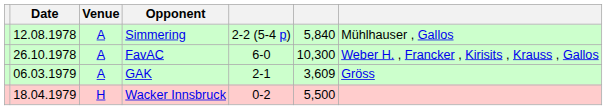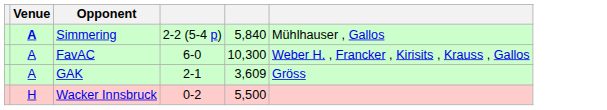- column: Date | 12.08.1978 | 26.10.1978 | 06.03.1979 | 18.04.1979
Simmering | Venue: normal -> bold
